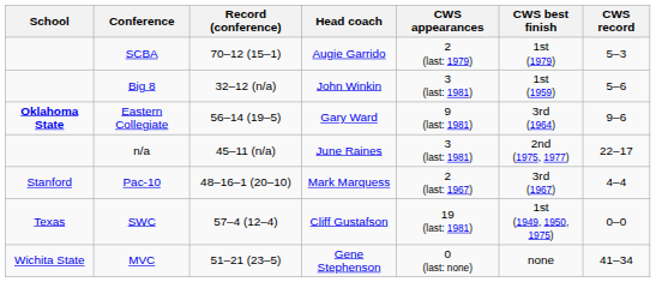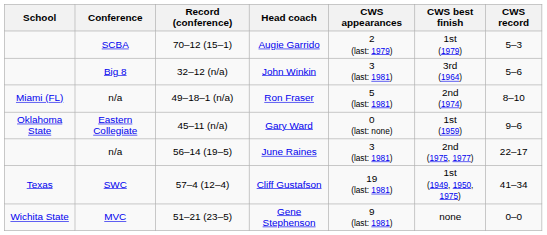John Winkin | CWS best finish: 1st (1959) -> 3rd (1964)
+ row: Miami (FL) | n/a | 49–18–1 (n/a) | Ron Fraser | 5 (last: 1981) | 2nd (1974) | 8–10
Gary Ward | School: bold -> normal
Gary Ward | Record (conference): 56–14 (19–5) -> 45–11 (n/a)
Gary Ward | CWS appearances: 9 (last: 1981) -> 0 (last: none)
Gary Ward | CWS best finish: 3rd (1964) -> 1st (1959)
June Raines | Record (conference): 45–11 (n/a) -> 56–14 (19–5)
- row: Stanford | Pac-10 | 48–16–1 (20–10) | Mark Marquess | 2 (last: 1967) | 3rd (1967) | 4–4
Cliff Gustafson | CWS record: 0–0 -> 41–34
Gene Stephenson | CWS appearances: 0 (last: none) -> 9 (last: 1981)
Gene Stephenson | CWS record: 41–34 -> 0–0
